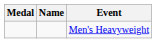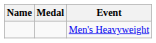columns swapped: Medal <-> Name
